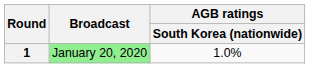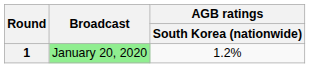1 | AGB ratings / South Korea (nationwide): 1.0% -> 1.2%
